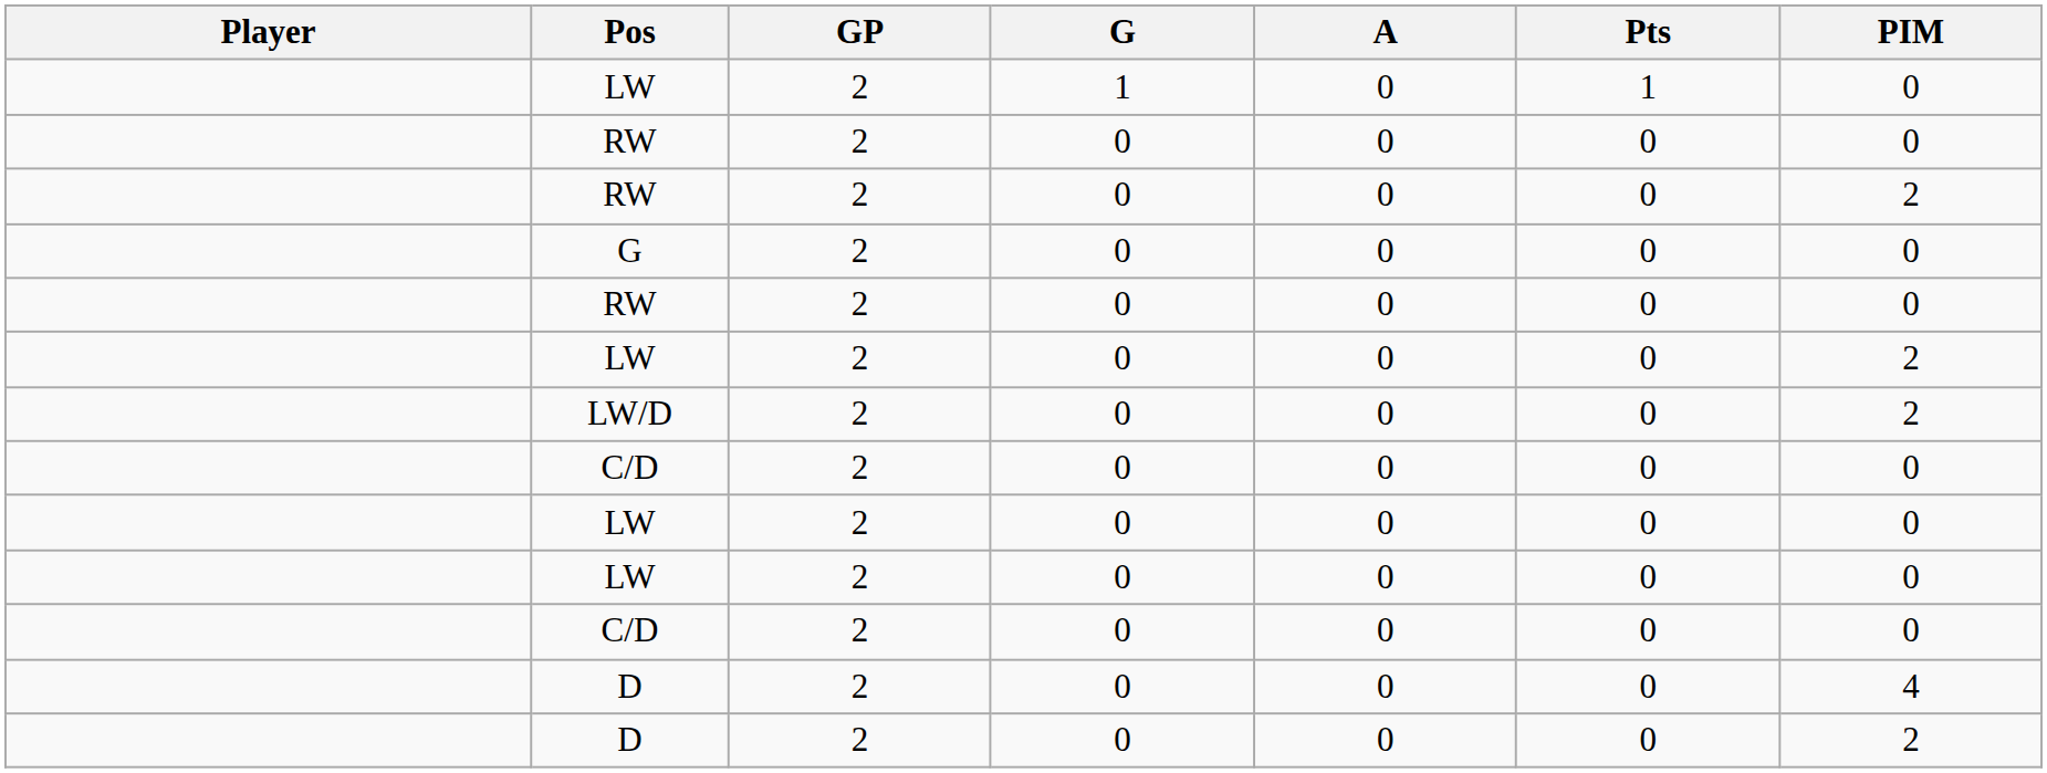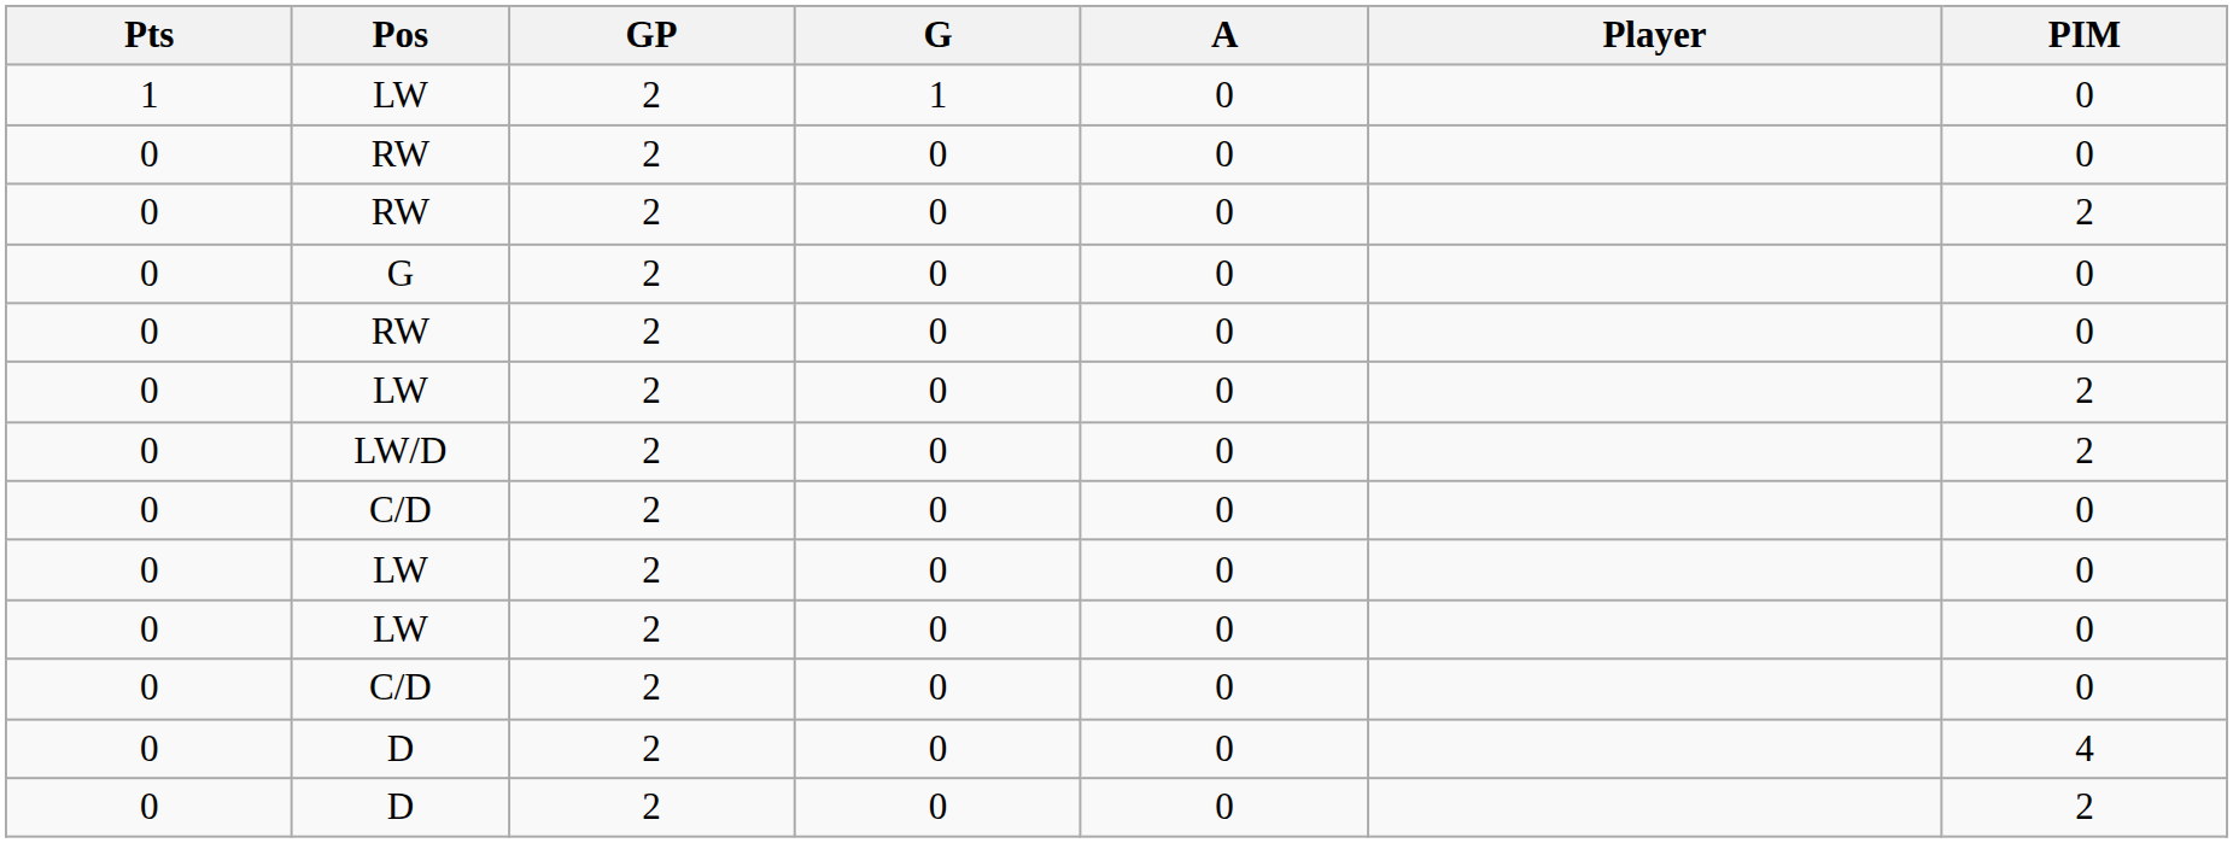columns swapped: Player <-> Pts
